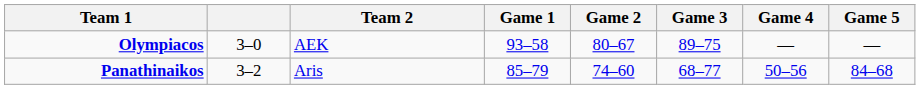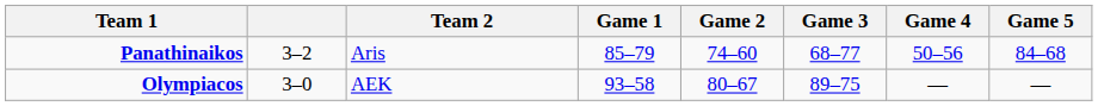rows swapped: Olympiacos <-> Panathinaikos
